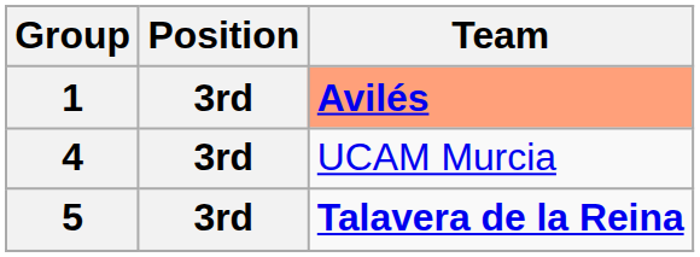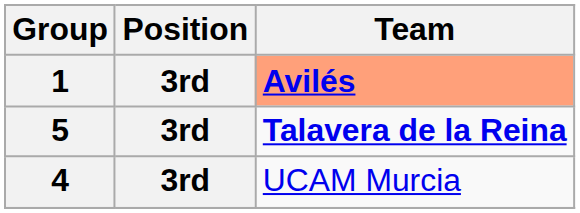rows swapped: 4 <-> 5
